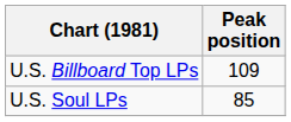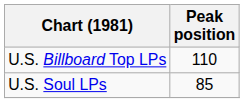U.S. Billboard Top LPs | Peak position: 109 -> 110
